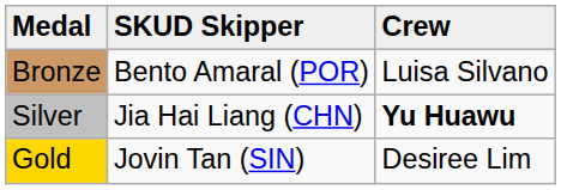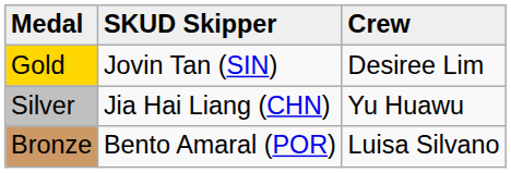rows swapped: Gold <-> Bronze
Silver | Crew: bold -> normal
